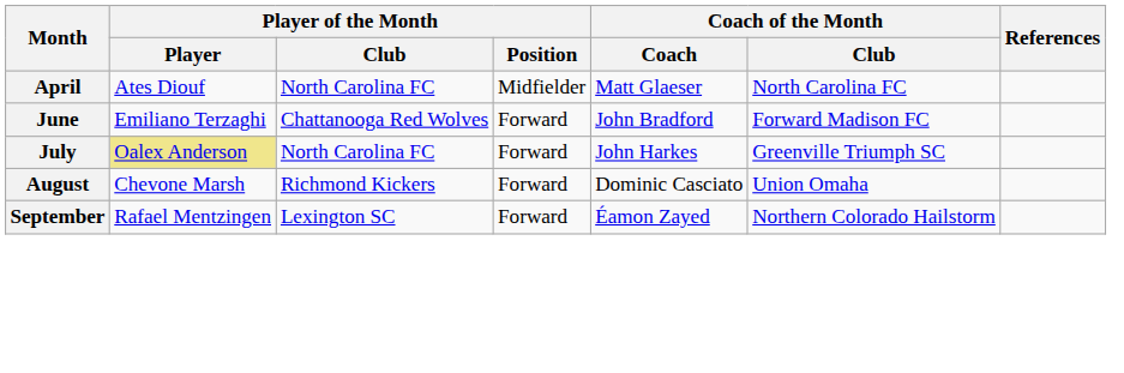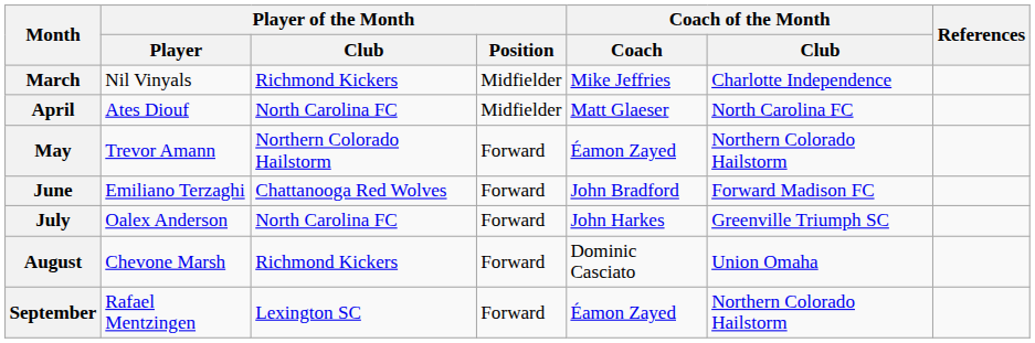+ row: March | Nil Vinyals | Richmond Kickers | Midfielder | Mike Jeffries | Charlotte Independence
+ row: May | Trevor Amann | Northern Colorado Hailstorm | Forward | Éamon Zayed | Northern Colorado Hailstorm
July | Player of the Month / Player: khaki background -> no background
